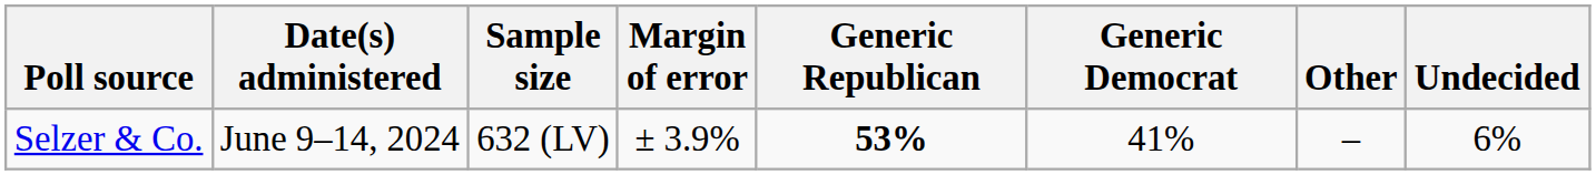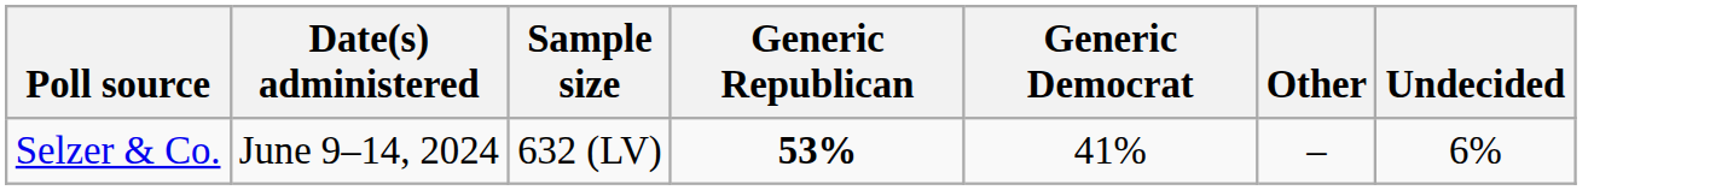- column: Margin of error | ± 3.9%
